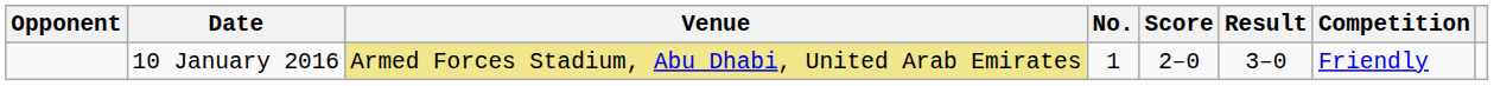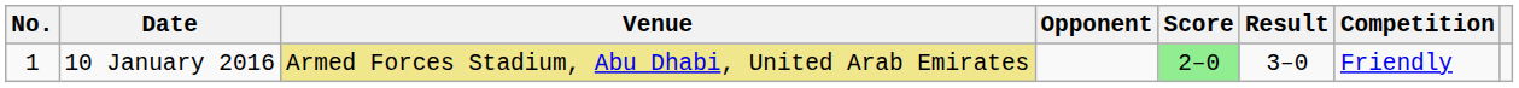columns swapped: No. <-> Opponent
10 January 2016 | Score: no background -> lightgreen background
